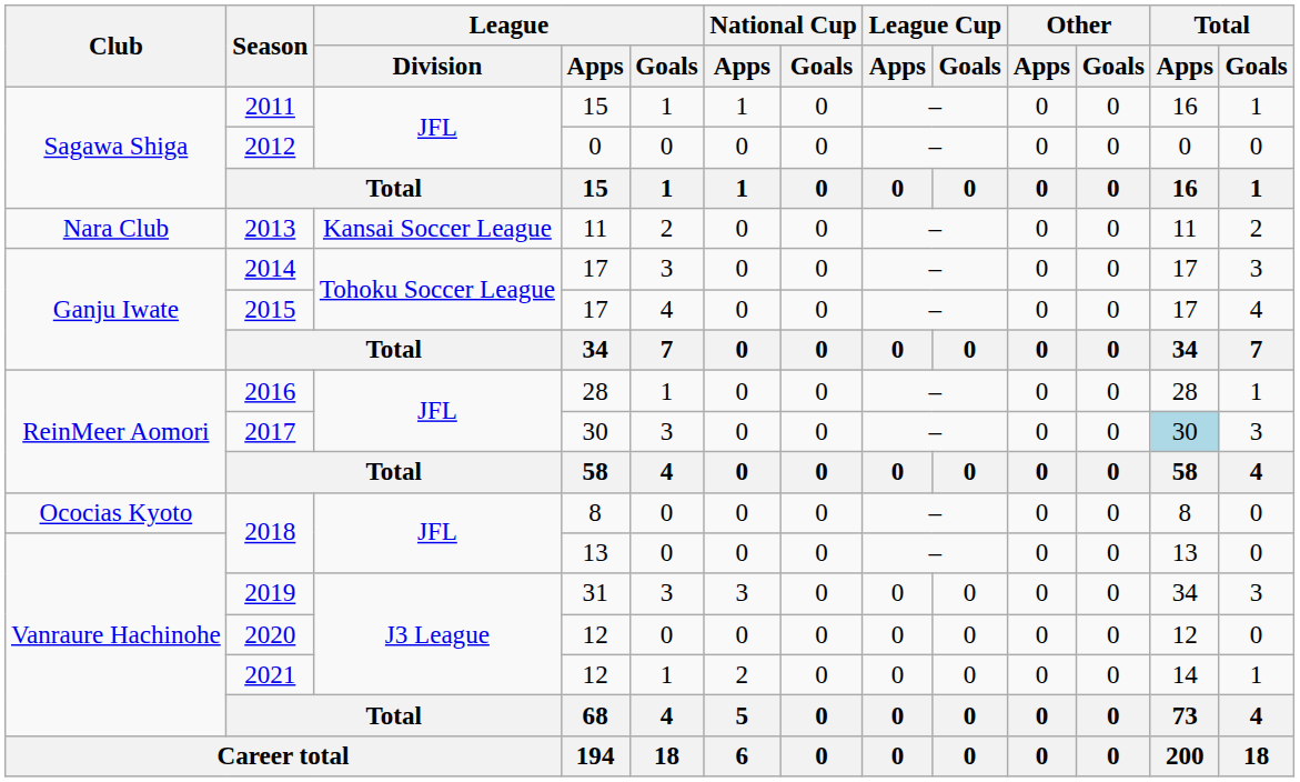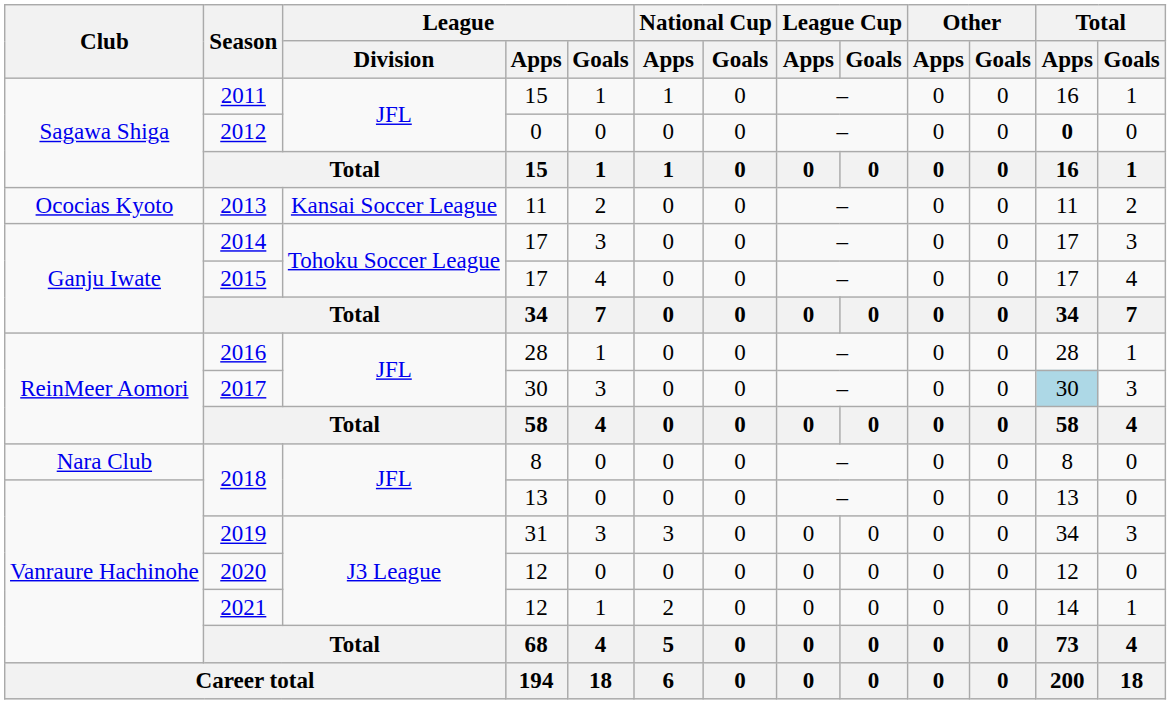2012 | Total / Apps: normal -> bold
2013 | Club: Nara Club -> Ococias Kyoto
2018 / 8 | Club: Ococias Kyoto -> Nara Club
